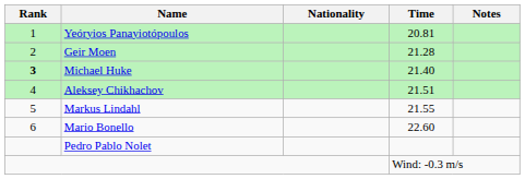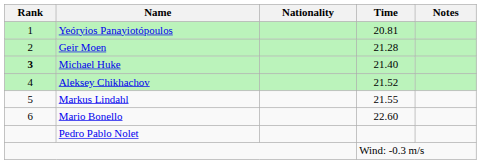Aleksey Chikhachov | Time: 21.51 -> 21.52
